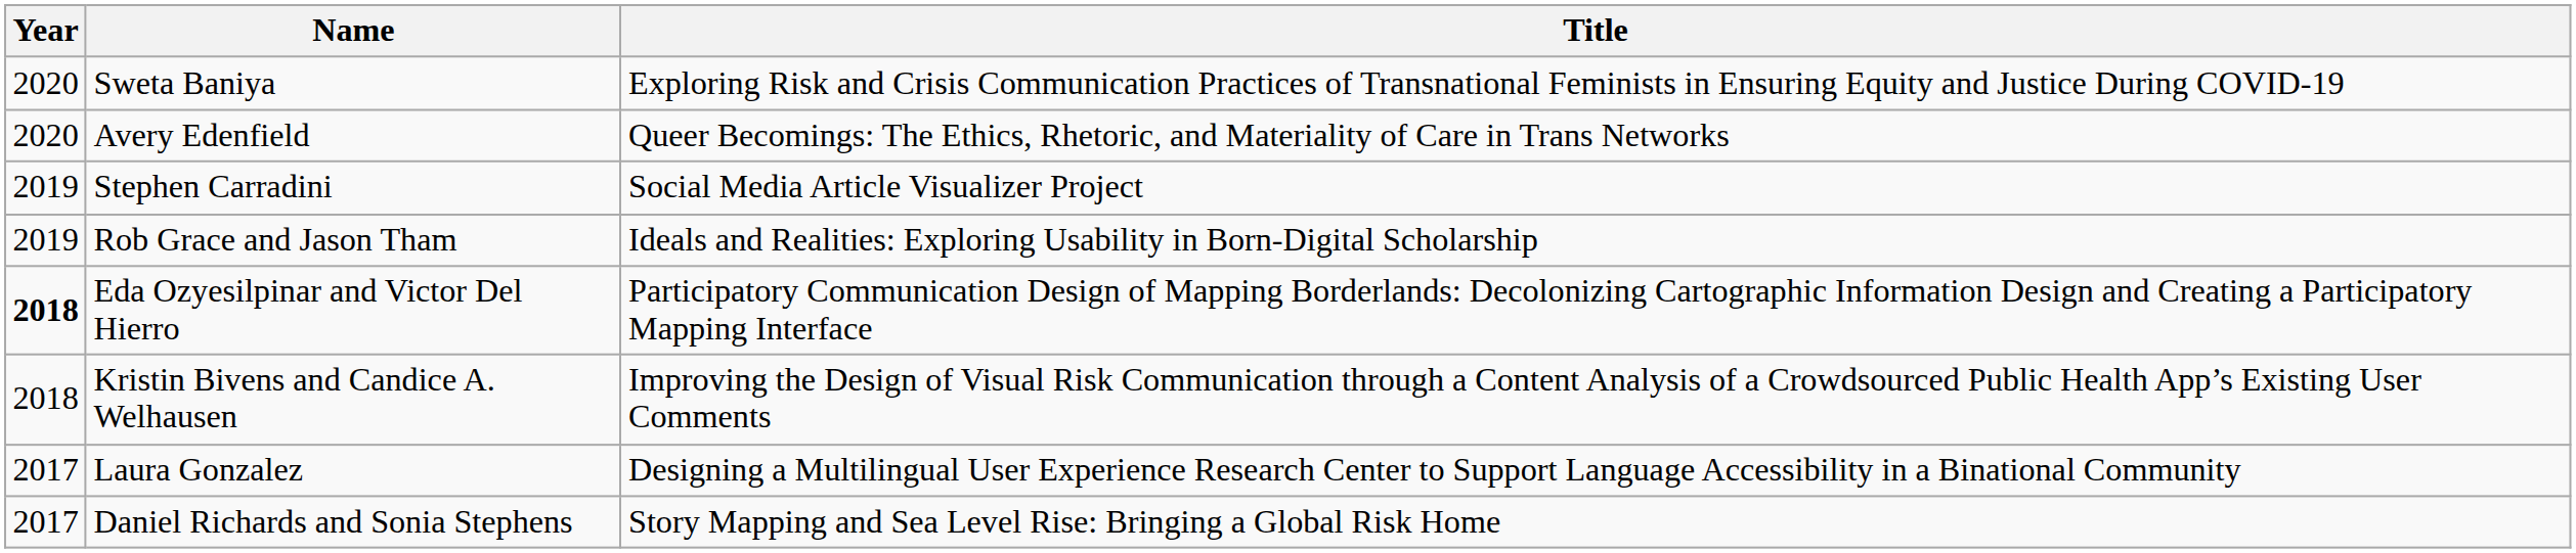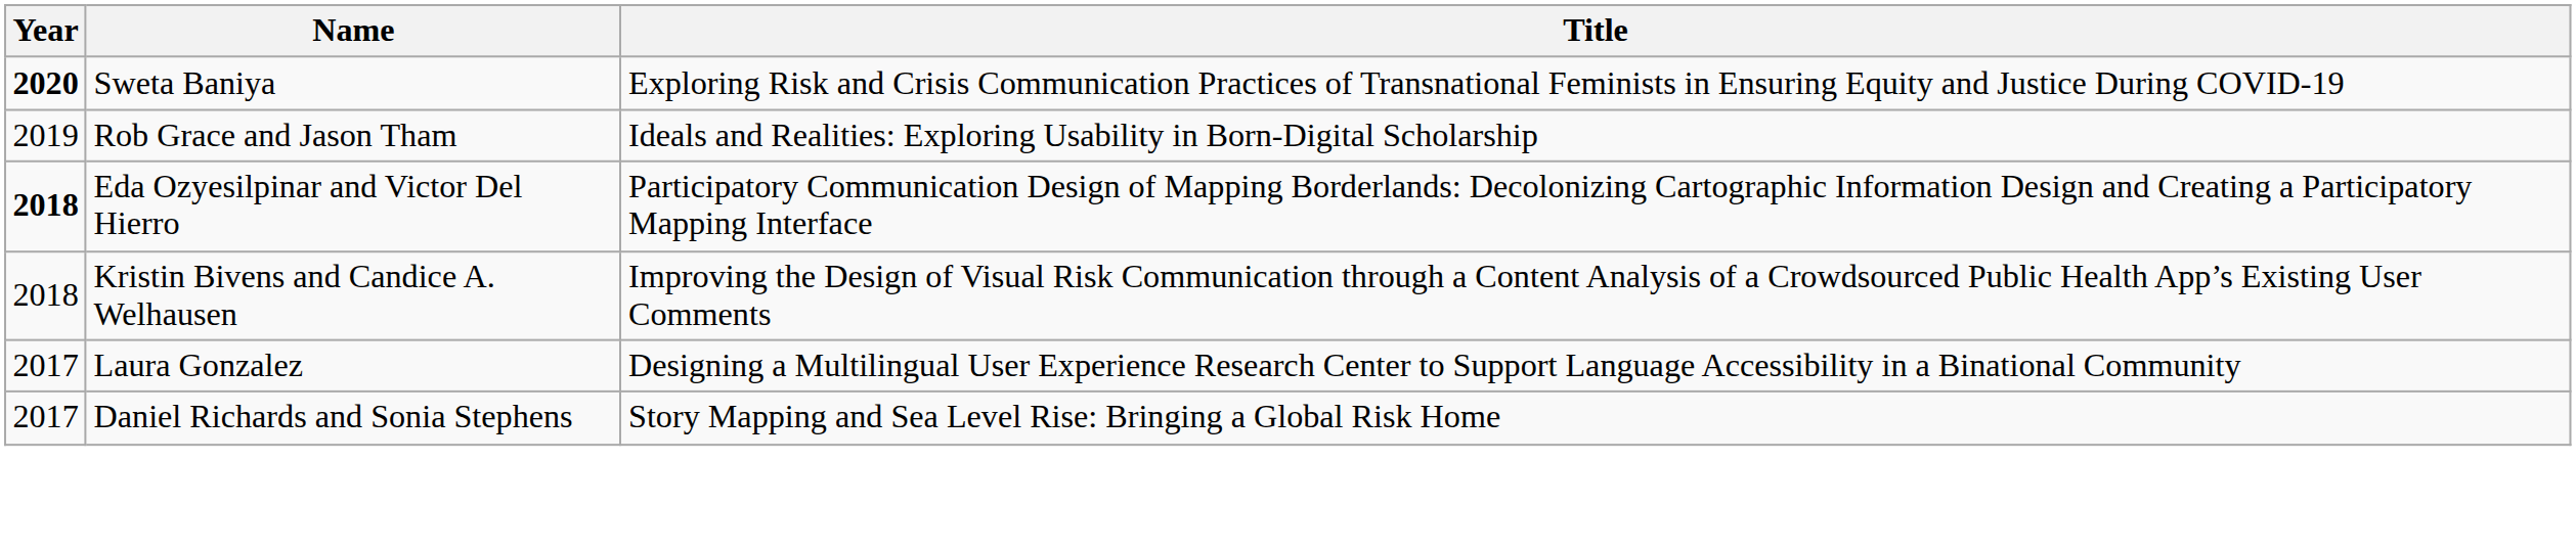Sweta Baniya | Year: normal -> bold
- row: 2020 | Avery Edenfield | Queer Becomings: The Ethics, Rhetoric, and Materiality of Care in Trans Networks
- row: 2019 | Stephen Carradini | Social Media Article Visualizer Project
